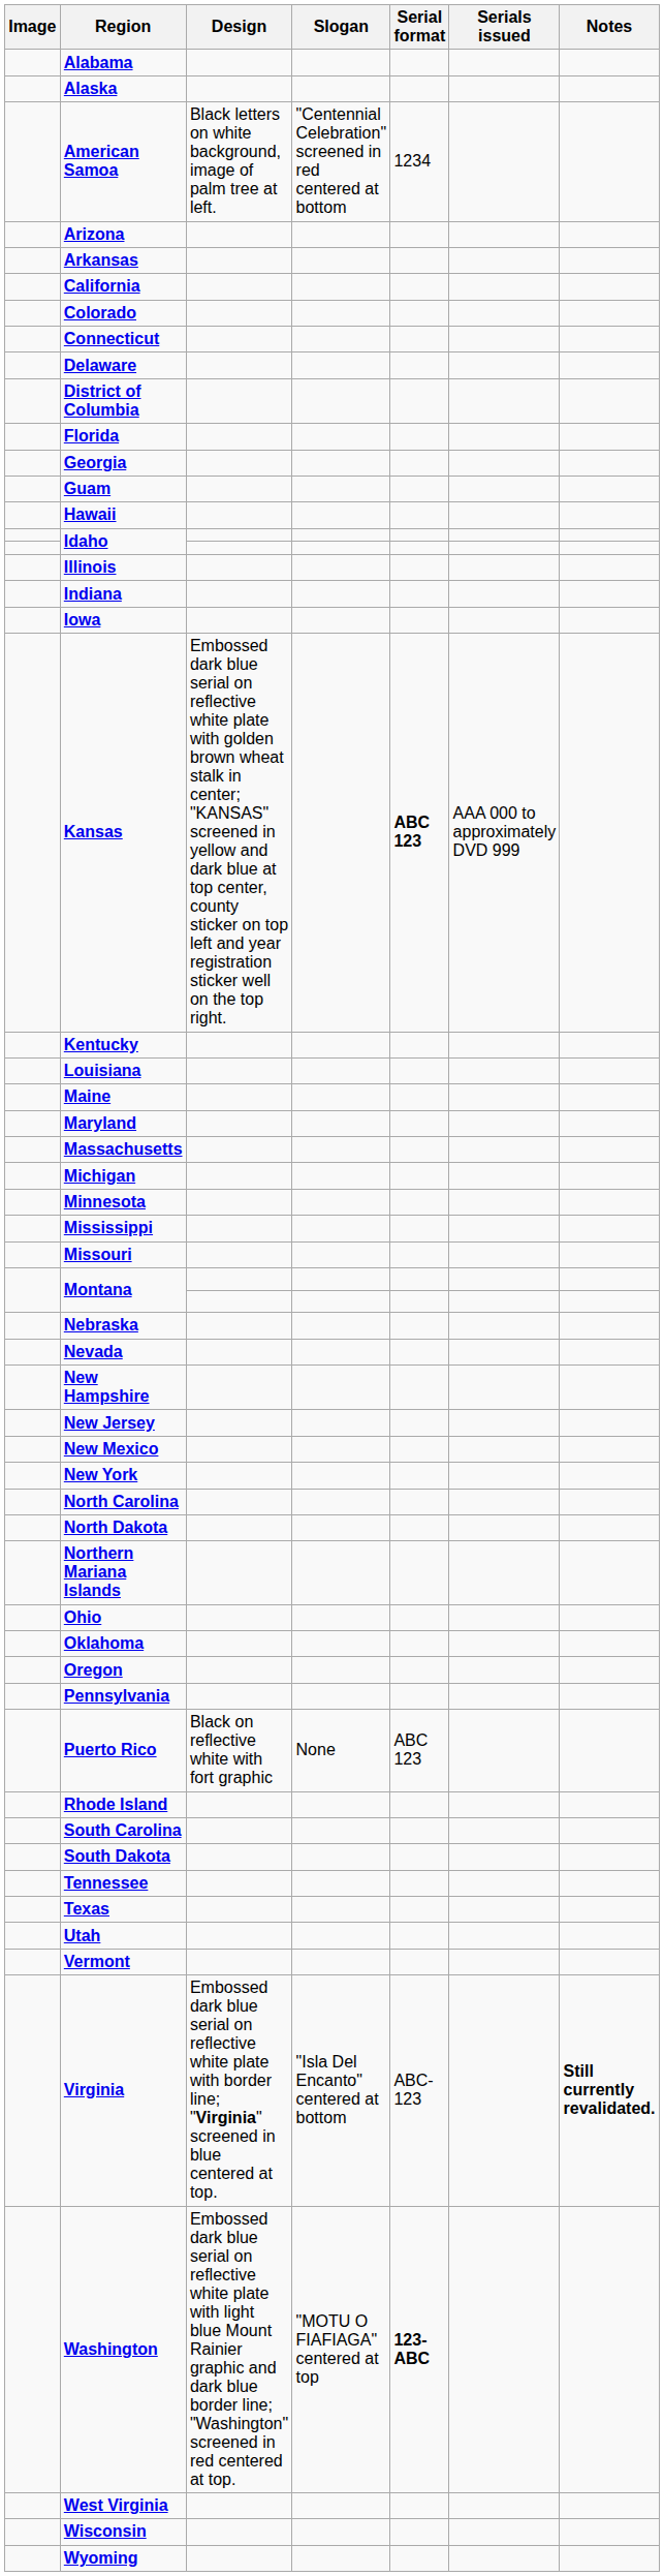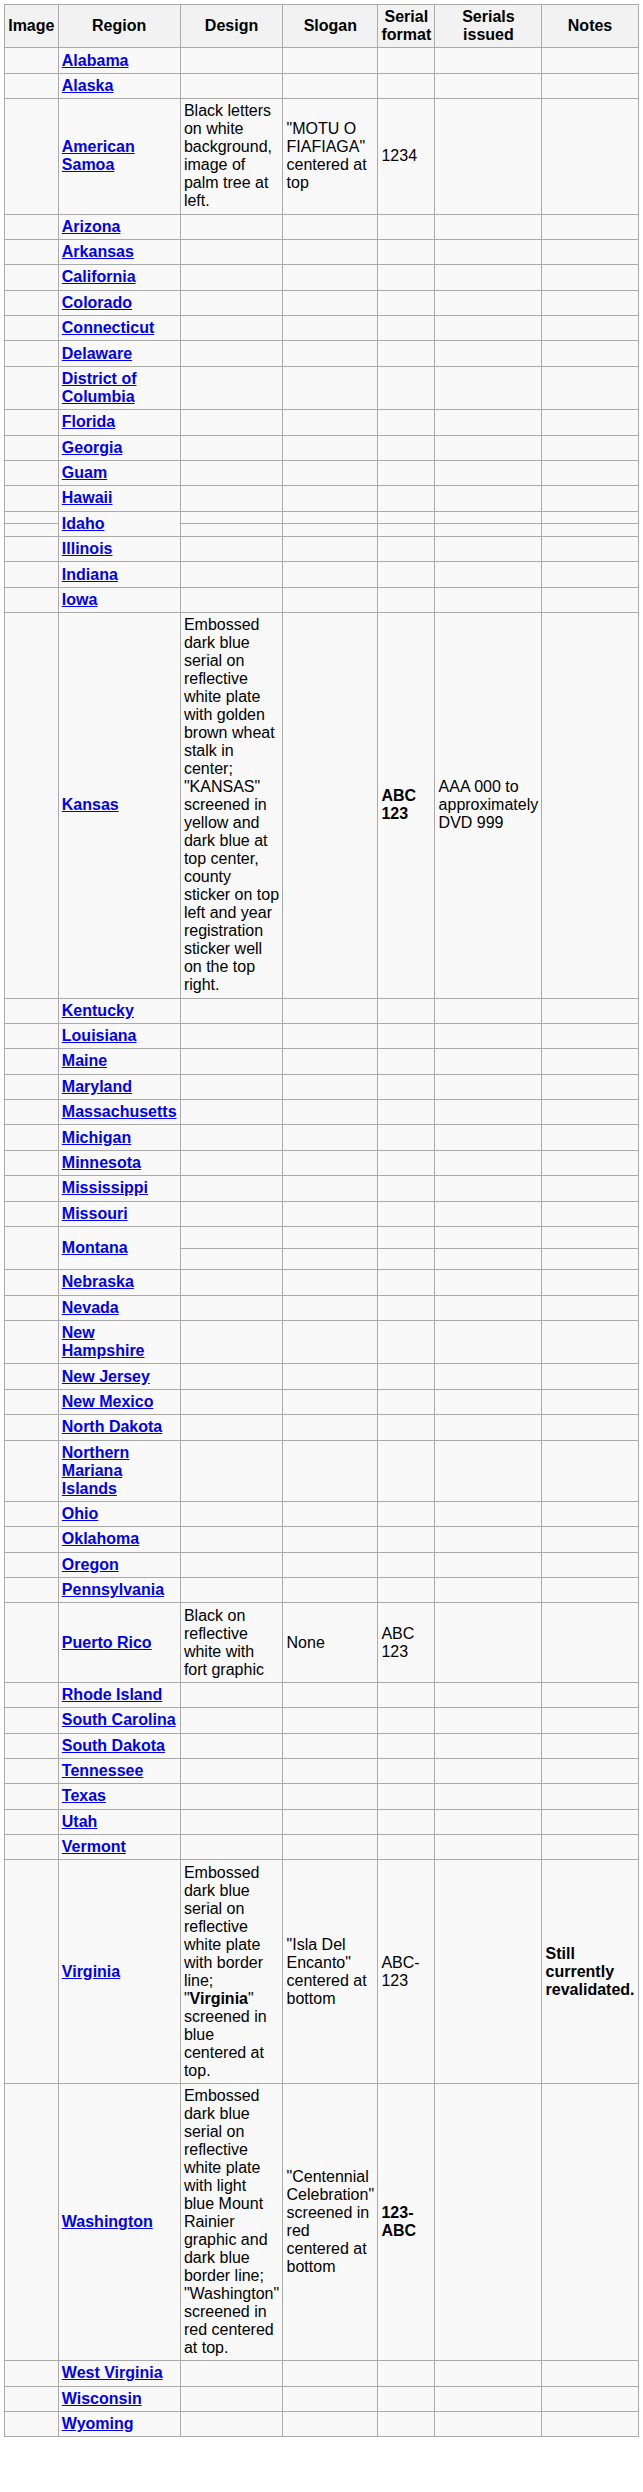American Samoa | Slogan: "Centennial Celebration" screened in red centered at bottom -> "MOTU O FIAFIAGA" centered at top
- row: New York
- row: North Carolina
Washington | Slogan: "MOTU O FIAFIAGA" centered at top -> "Centennial Celebration" screened in red centered at bottom
